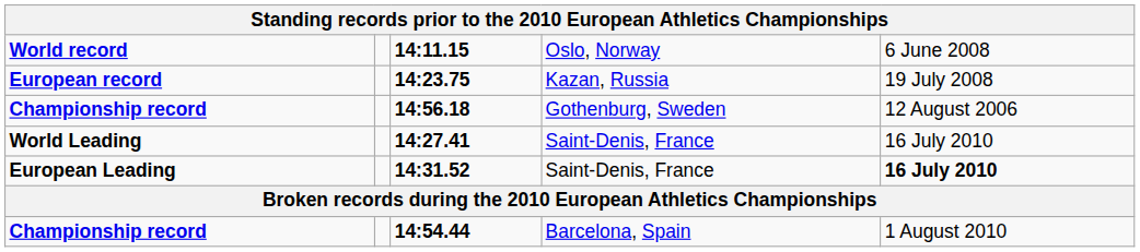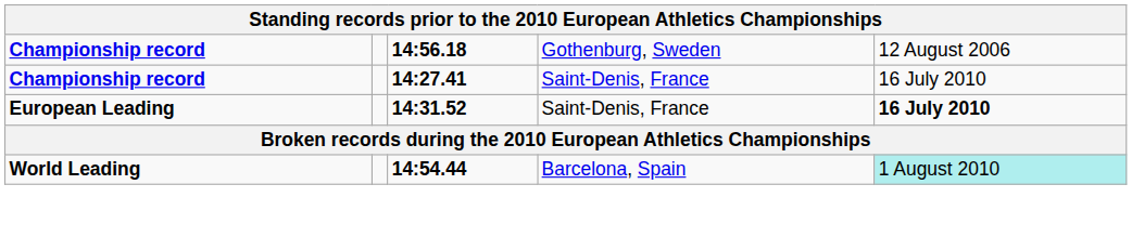- row: World record | 14:11.15 | Oslo, Norway | 6 June 2008
- row: European record | 14:23.75 | Kazan, Russia | 19 July 2008
14:27.41 | column 1: World Leading -> Championship record
14:54.44 | column 1: Championship record -> World Leading
14:54.44 | column 5: no background -> paleturquoise background
